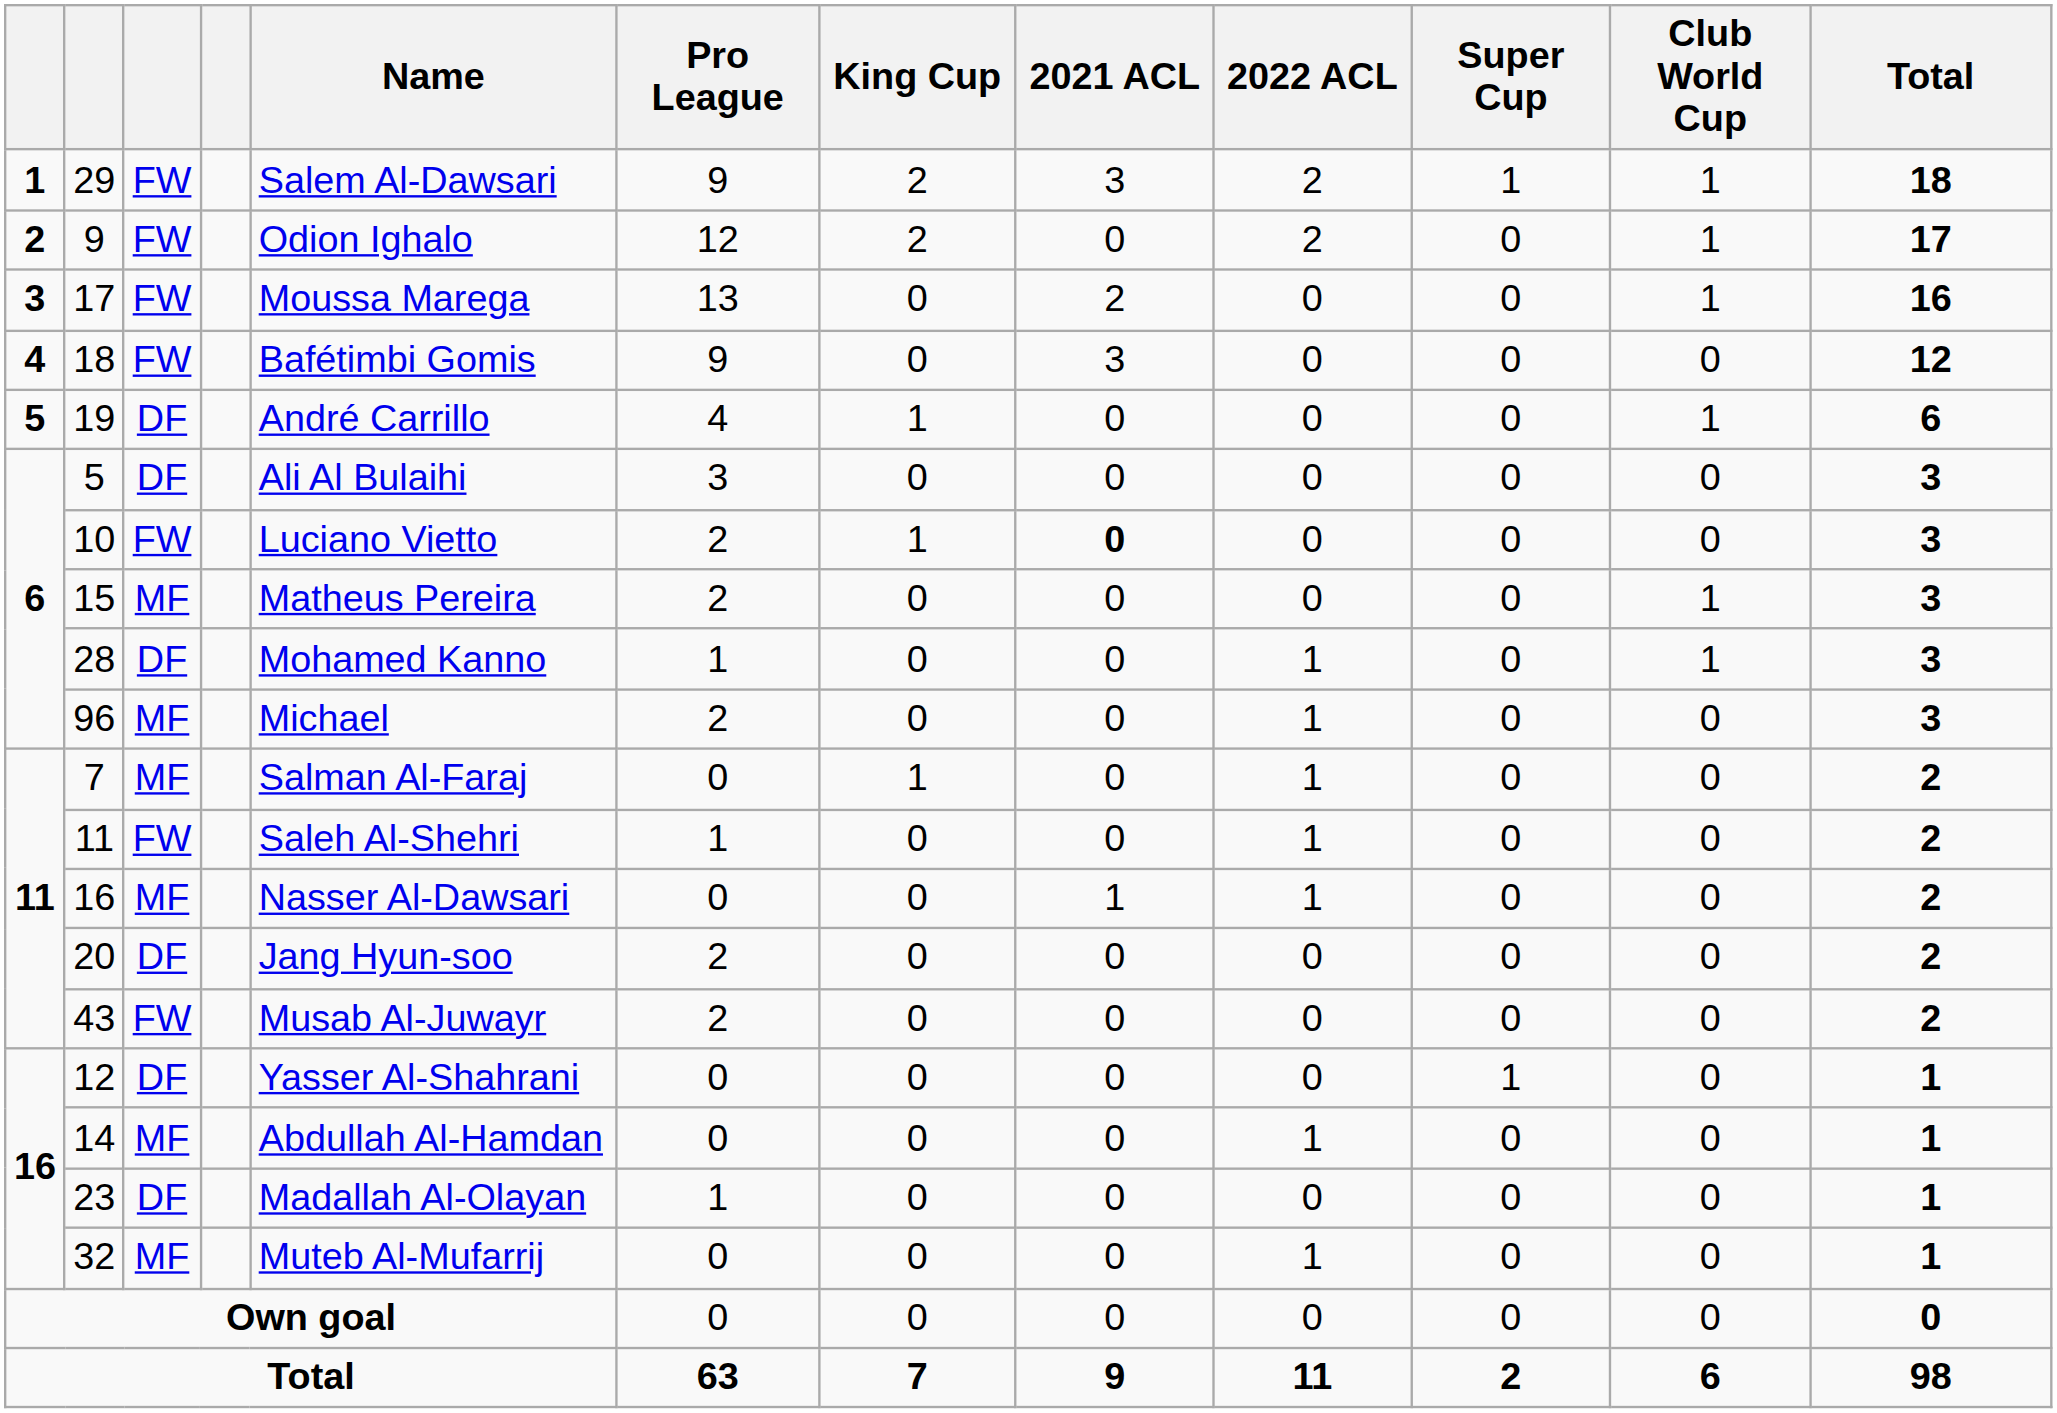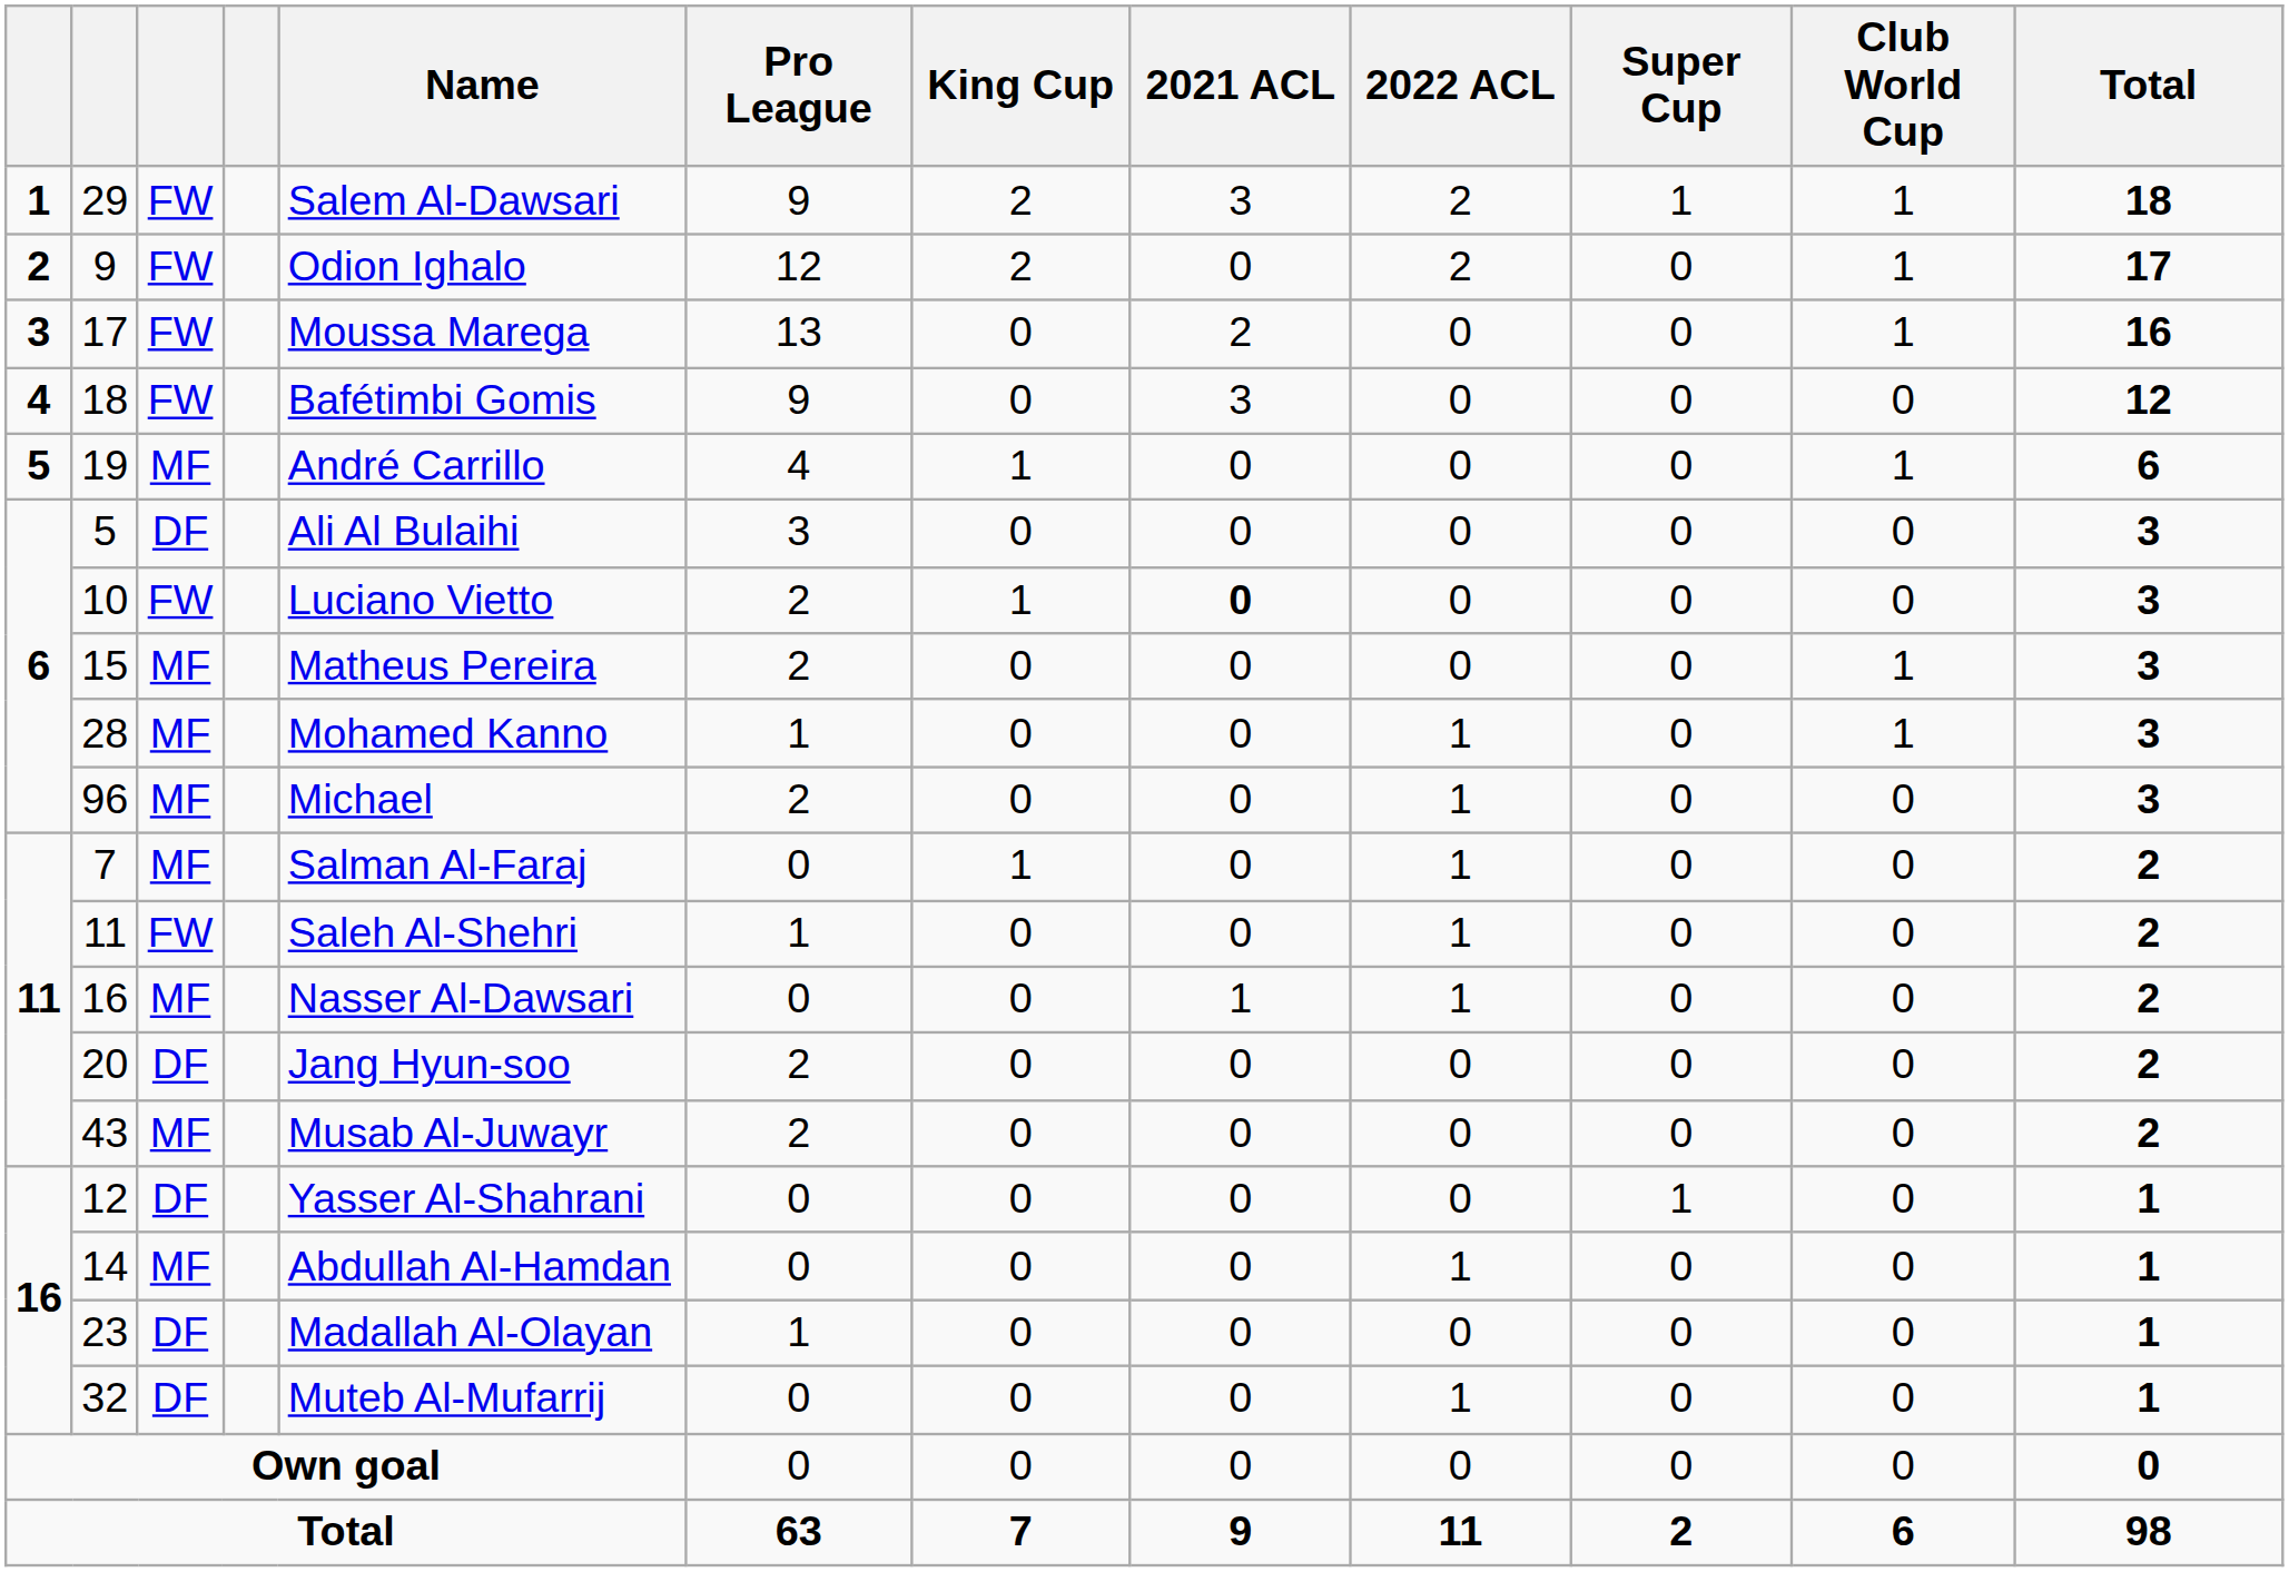19 | column 3: DF -> MF
28 | column 3: DF -> MF
43 | column 3: FW -> MF
32 | column 3: MF -> DF
